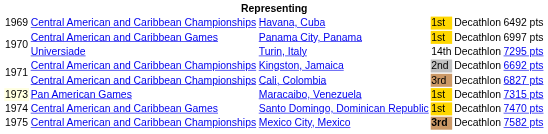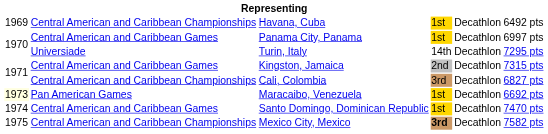Kingston, Jamaica | column 2: Central American and Caribbean Championships -> Central American and Caribbean Games
Kingston, Jamaica | column 6: 6692 pts -> 7315 pts
Maracaibo, Venezuela | column 6: 7315 pts -> 6692 pts
